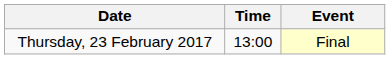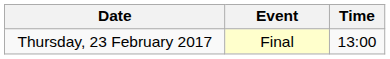columns swapped: Time <-> Event
